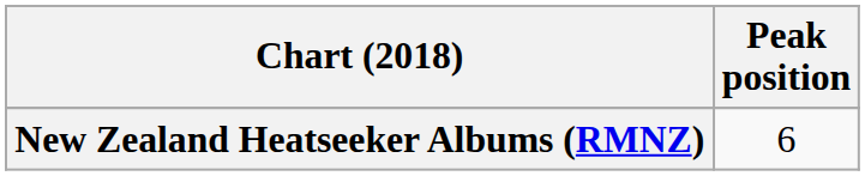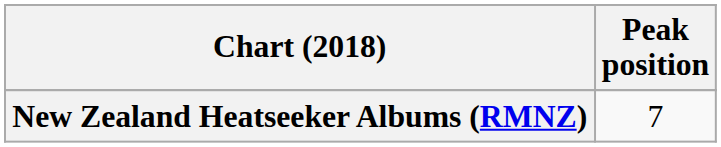New Zealand Heatseeker Albums (RMNZ) | Peak position: 6 -> 7
